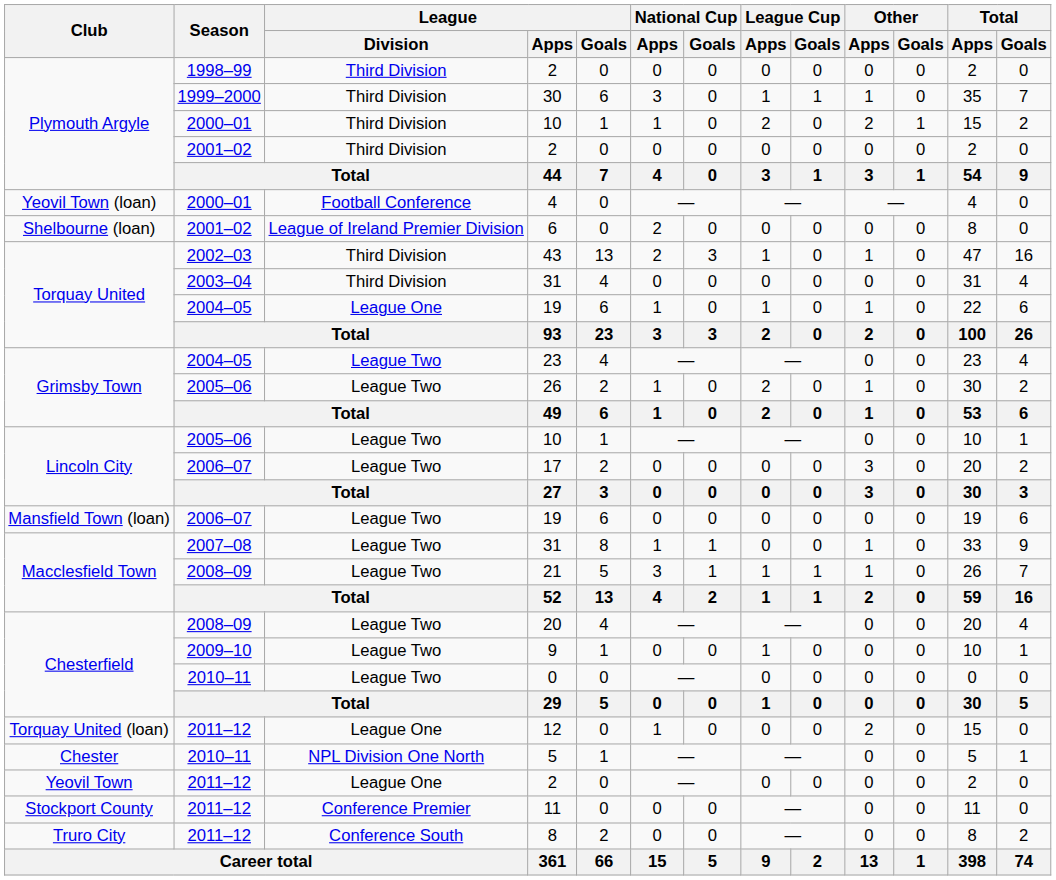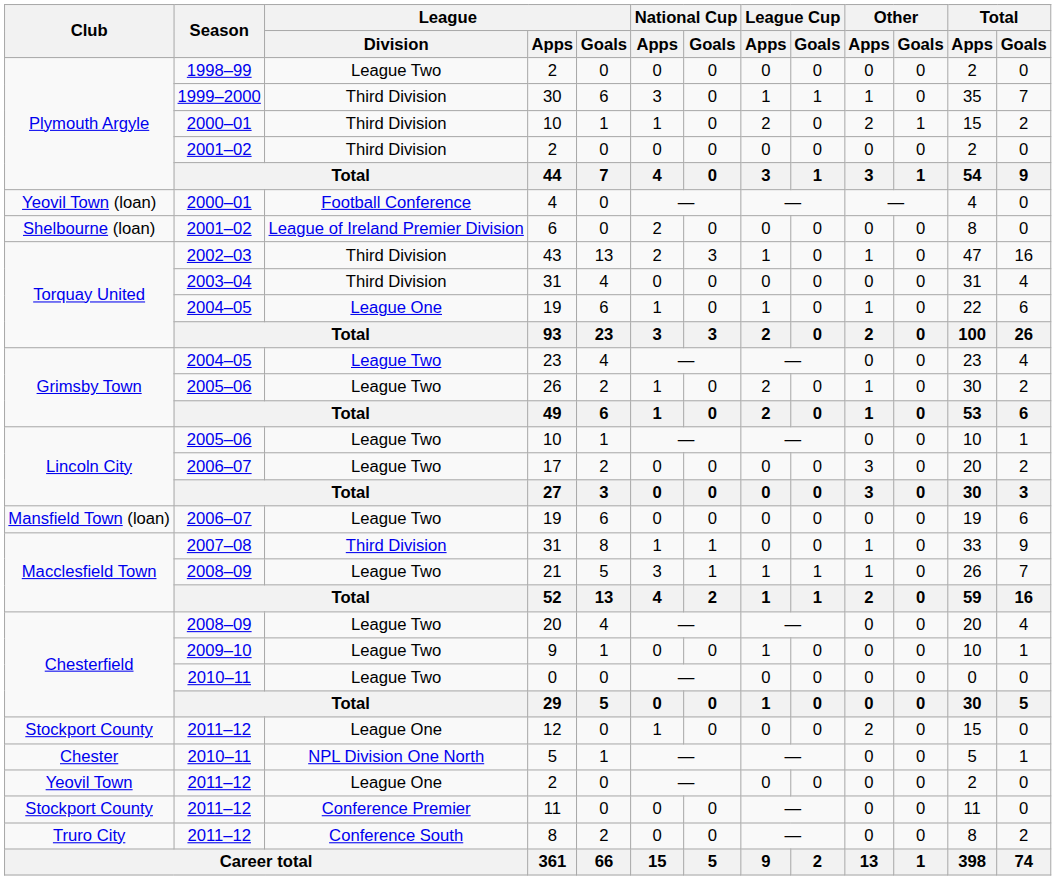1998–99 / 2 | League / Division: Third Division -> League Two
2007–08 / 31 | League / Division: League Two -> Third Division
12 | Club: Torquay United (loan) -> Stockport County
